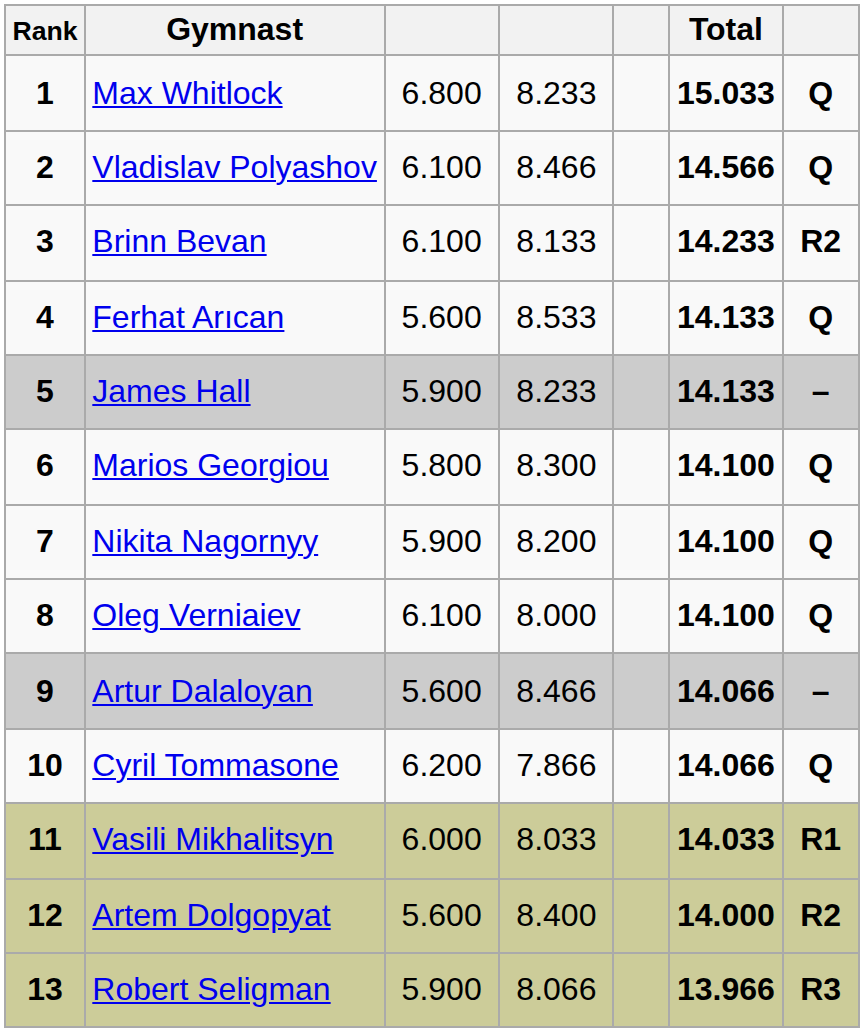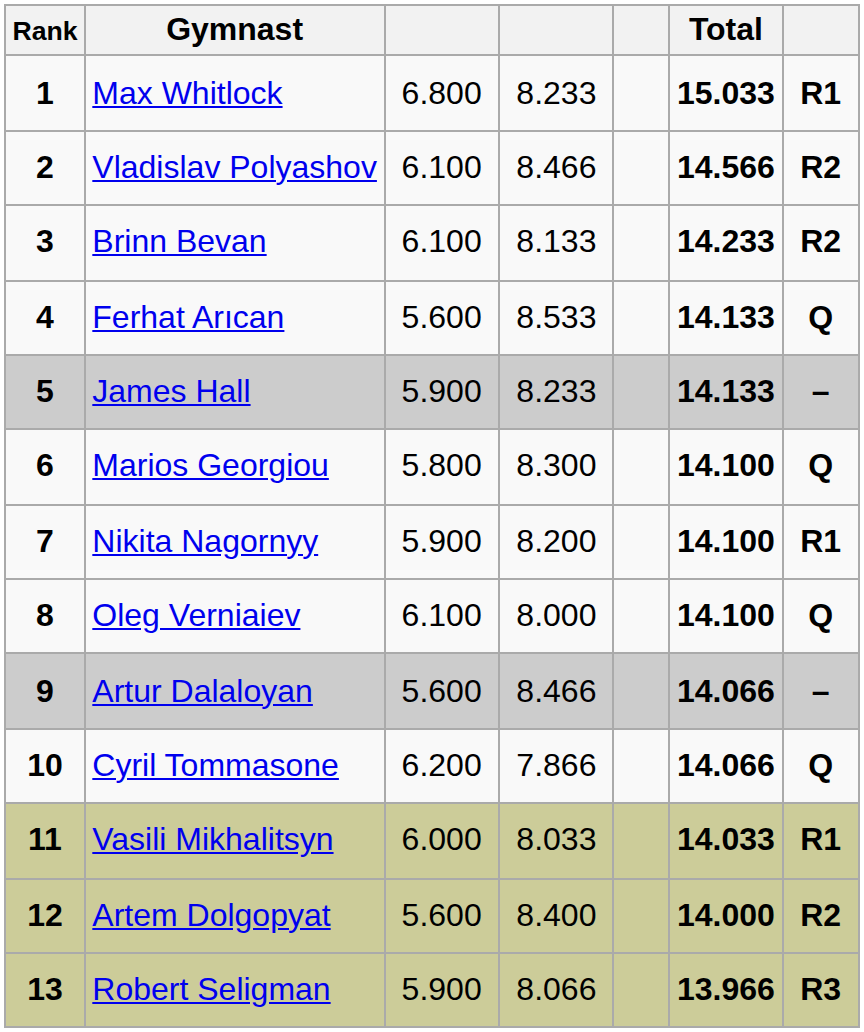Max Whitlock | column 7: Q -> R1
Vladislav Polyashov | column 7: Q -> R2
Nikita Nagornyy | column 7: Q -> R1
